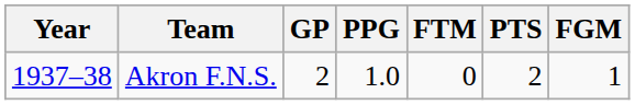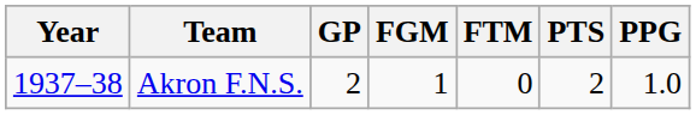columns swapped: FGM <-> PPG
